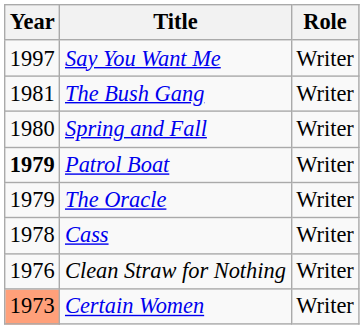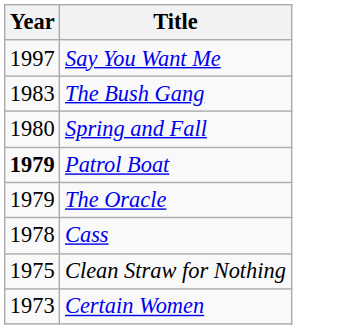- column: Role | Writer | Writer | Writer | Writer | Writer | Writer | Writer | Writer
The Bush Gang | Year: 1981 -> 1983
Clean Straw for Nothing | Year: 1976 -> 1975
Certain Women | Year: lightsalmon background -> no background
